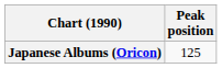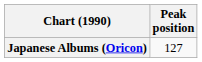Japanese Albums (Oricon) | Peak position: 125 -> 127
